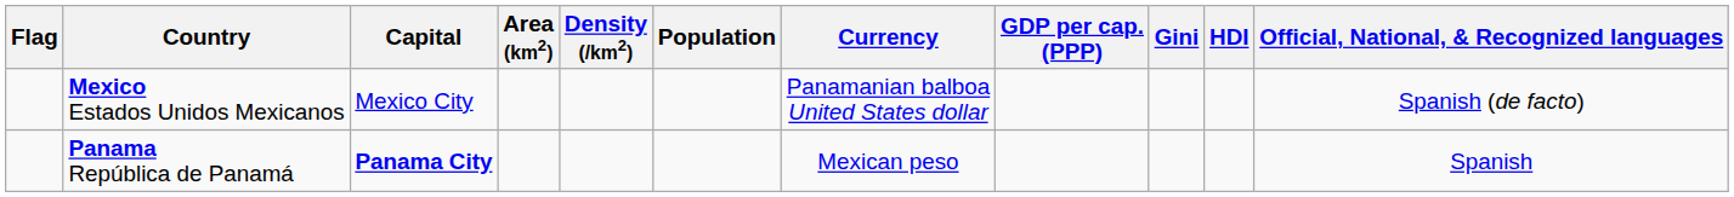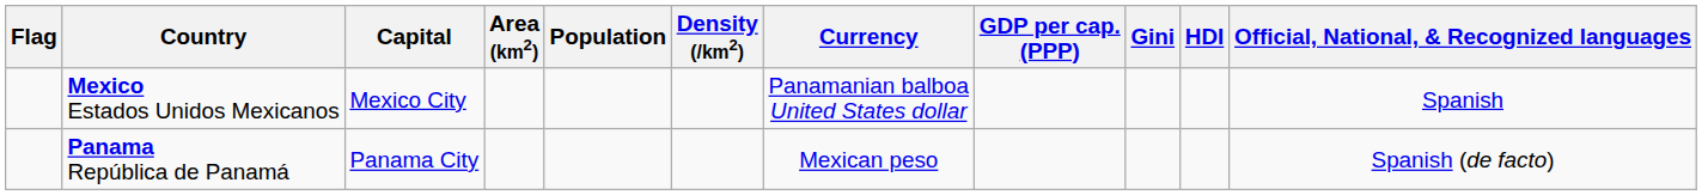columns swapped: Population <-> Density (/km2)
Mexico Estados Unidos Mexicanos | Official, National, & Recognized languages: Spanish (de facto) -> Spanish
Panama República de Panamá | Capital: bold -> normal
Panama República de Panamá | Official, National, & Recognized languages: Spanish -> Spanish (de facto)
